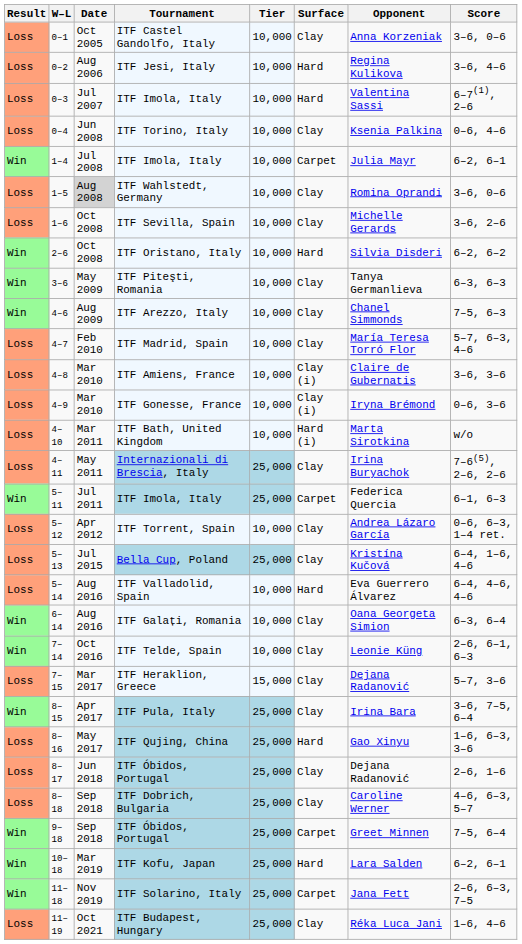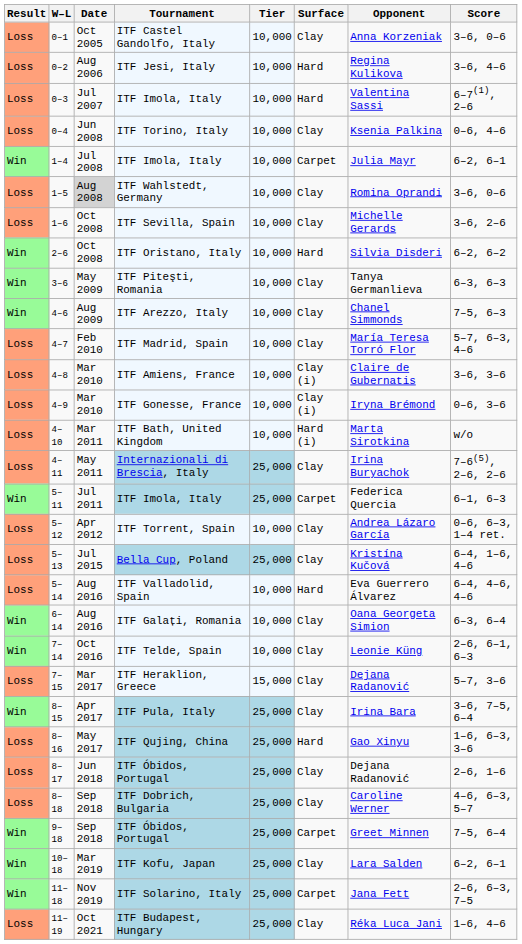ITF Kofu, Japan | Surface: Hard -> Clay
